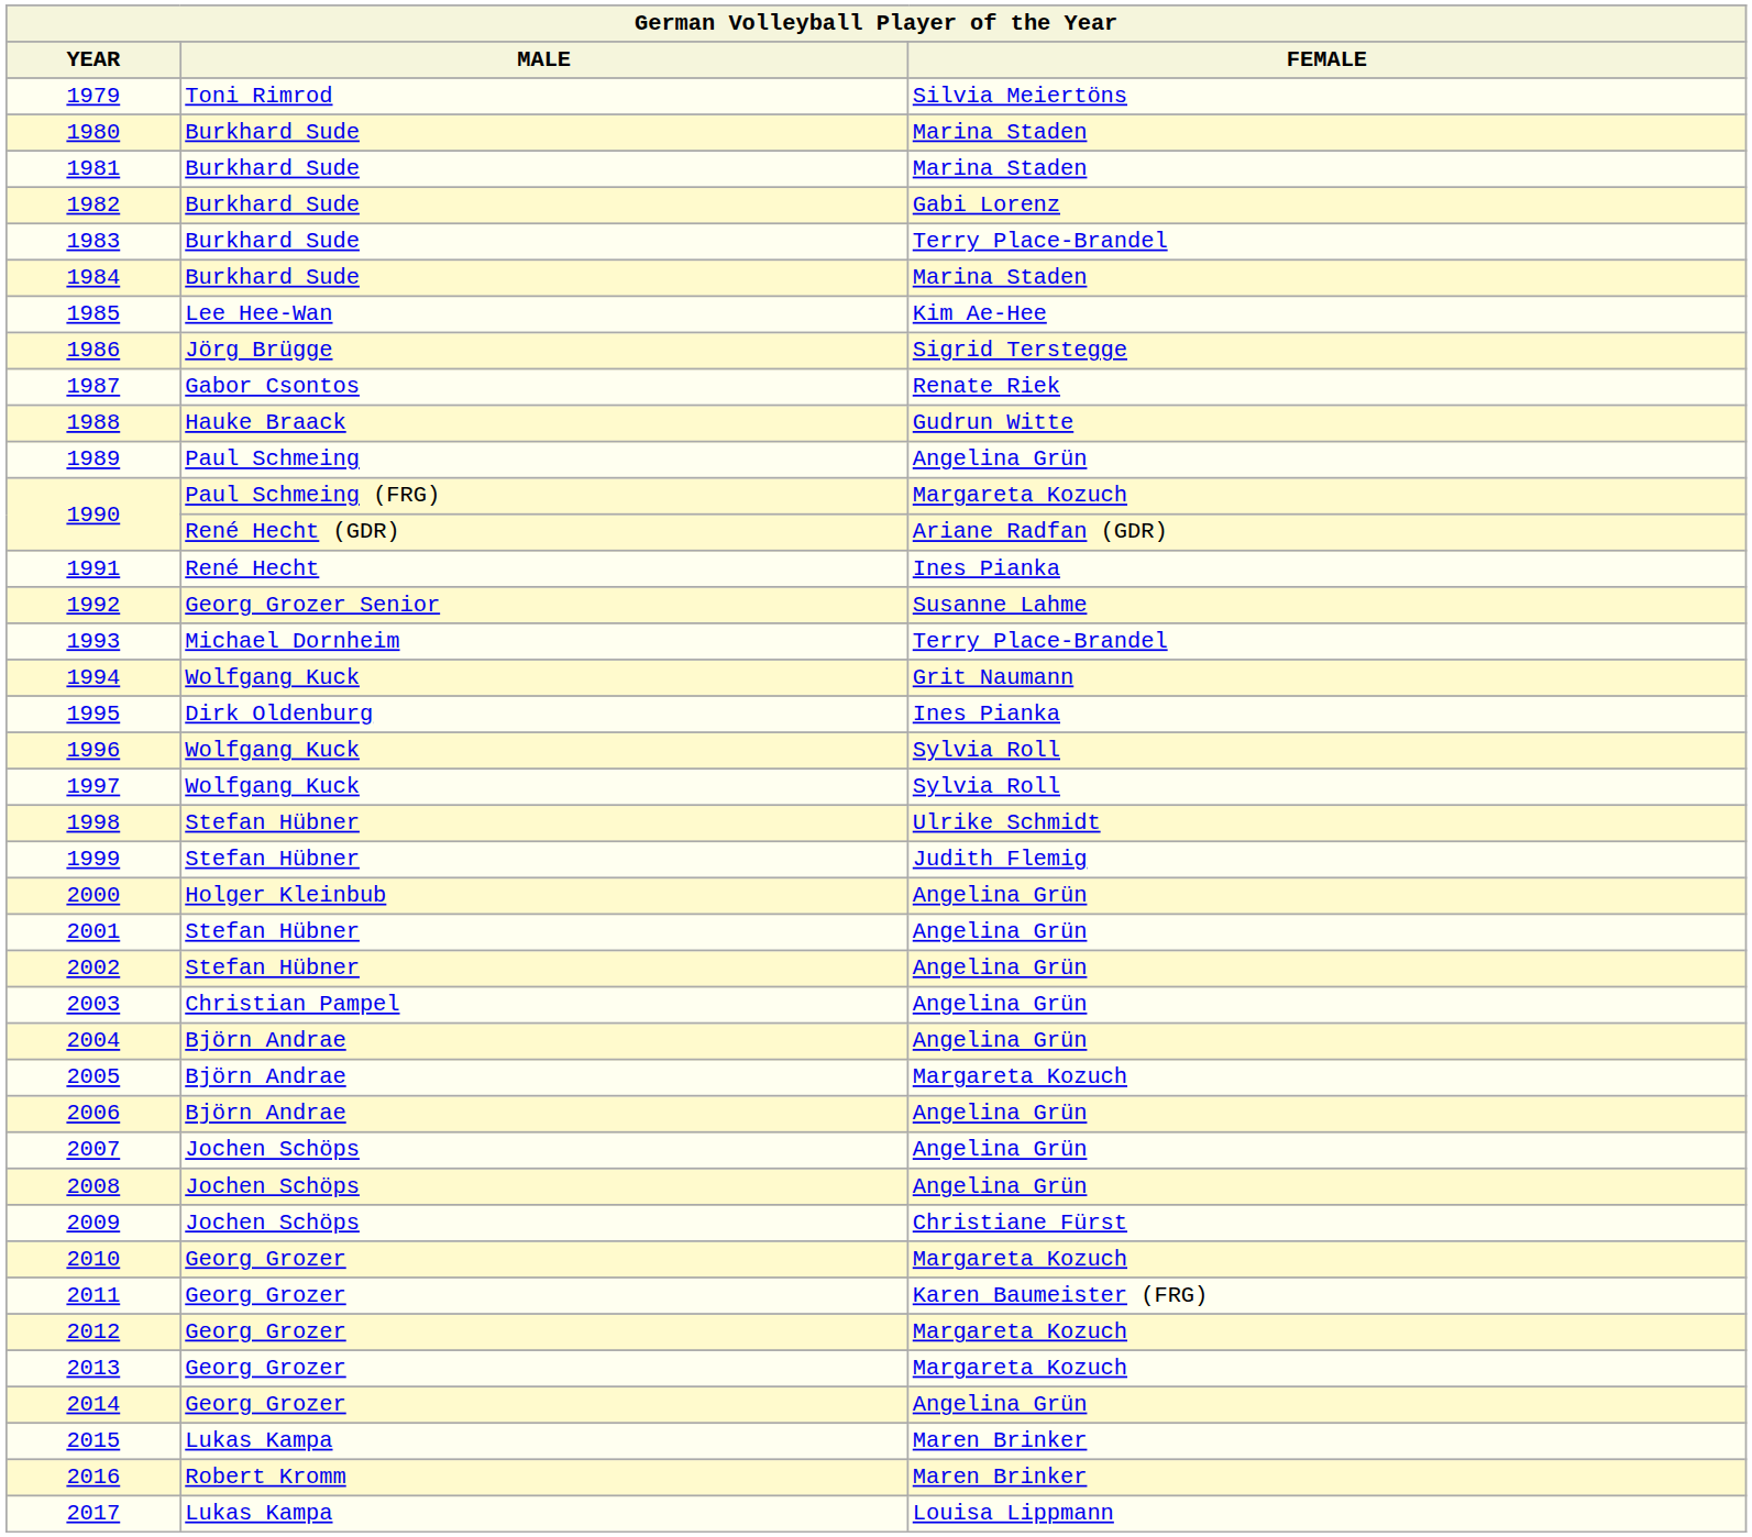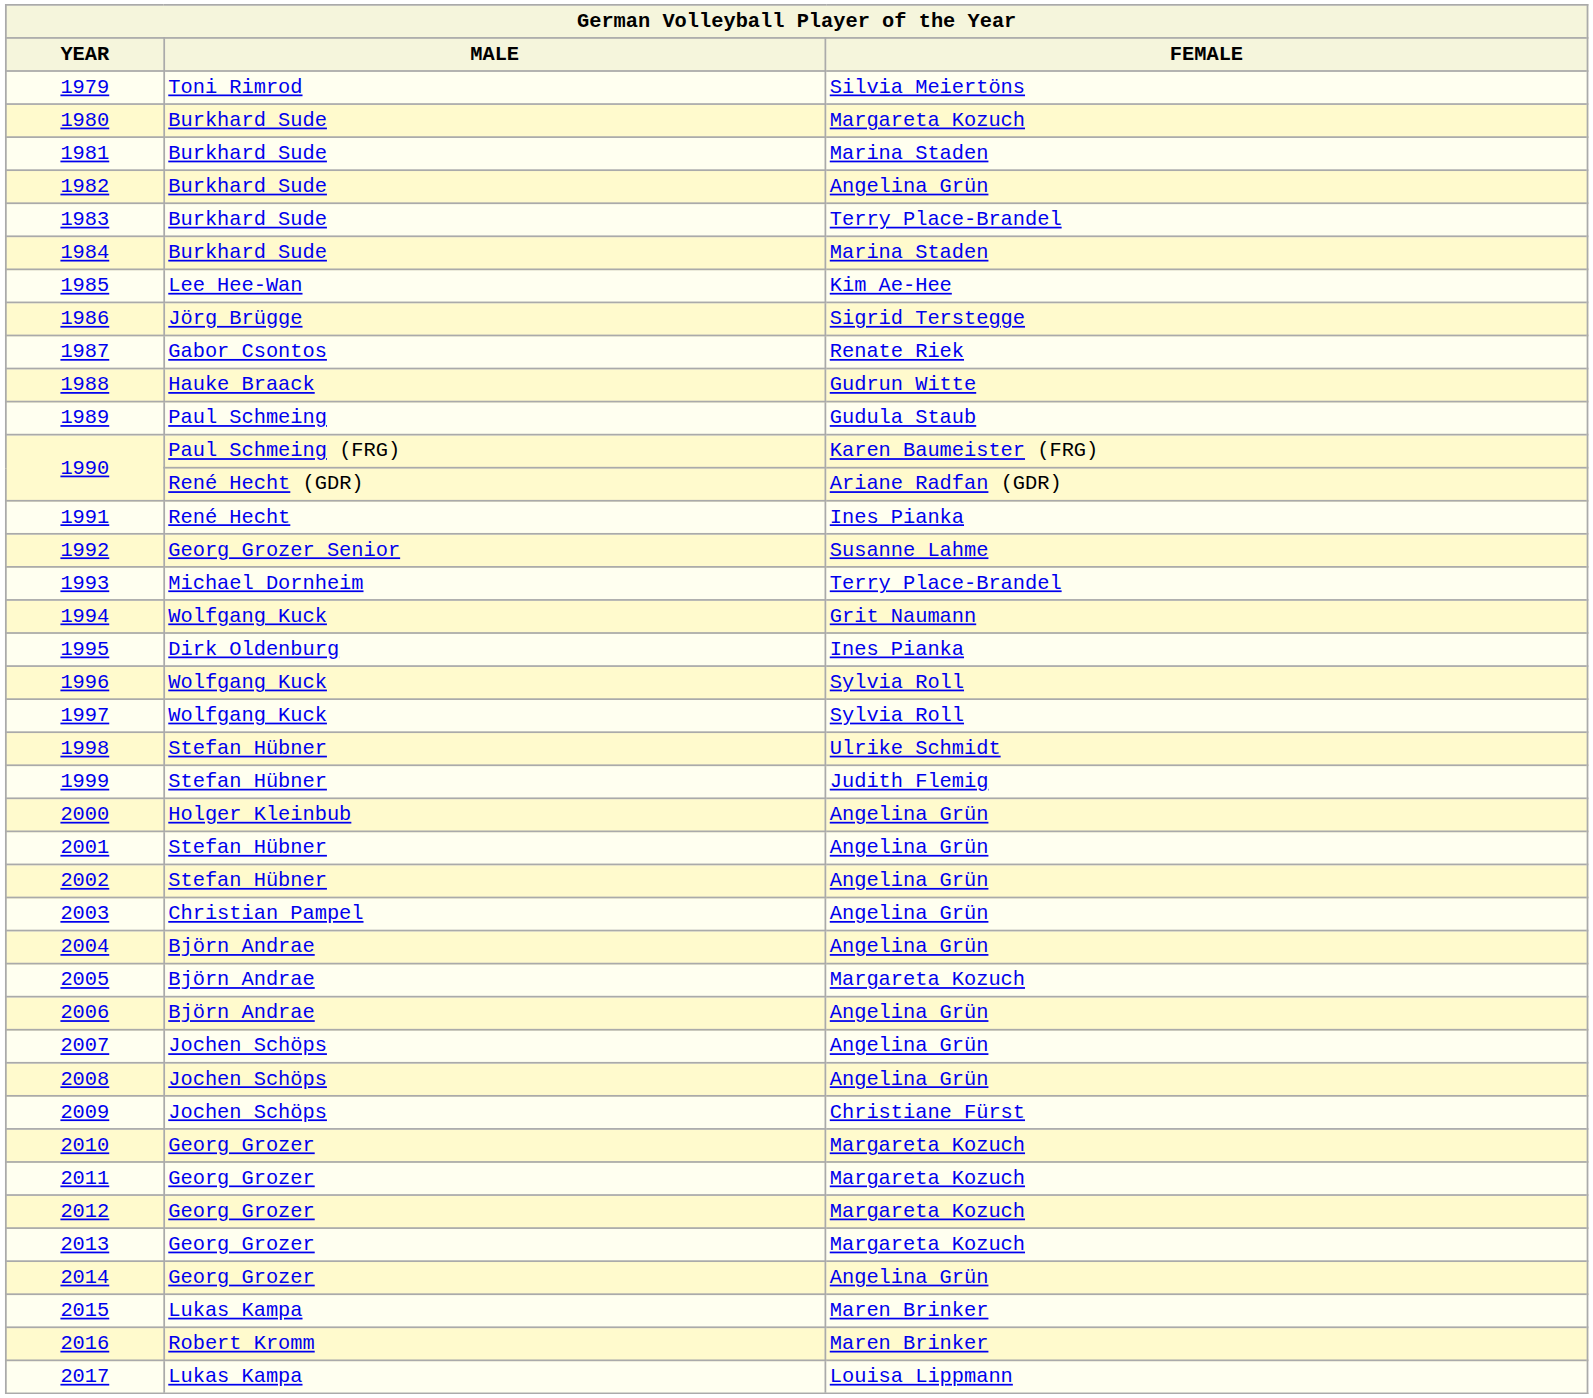1980 | FEMALE: Marina Staden -> Margareta Kozuch
1982 | FEMALE: Gabi Lorenz -> Angelina Grün
1989 | FEMALE: Angelina Grün -> Gudula Staub
1990 / Paul Schmeing (FRG) | FEMALE: Margareta Kozuch -> Karen Baumeister (FRG)
2011 | FEMALE: Karen Baumeister (FRG) -> Margareta Kozuch
